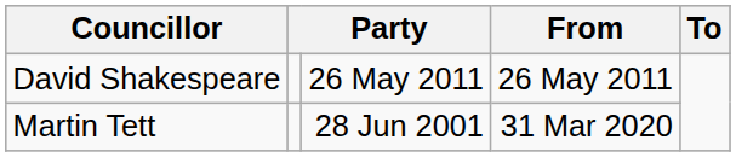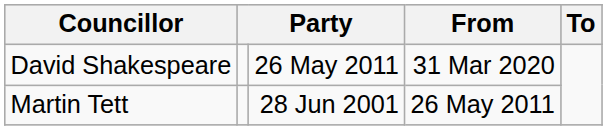David Shakespeare | From: 26 May 2011 -> 31 Mar 2020
Martin Tett | From: 31 Mar 2020 -> 26 May 2011
